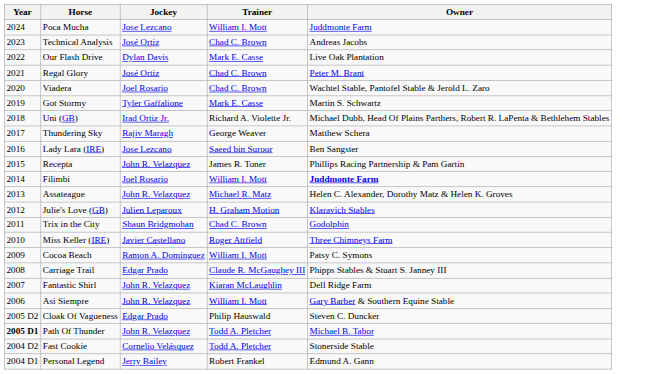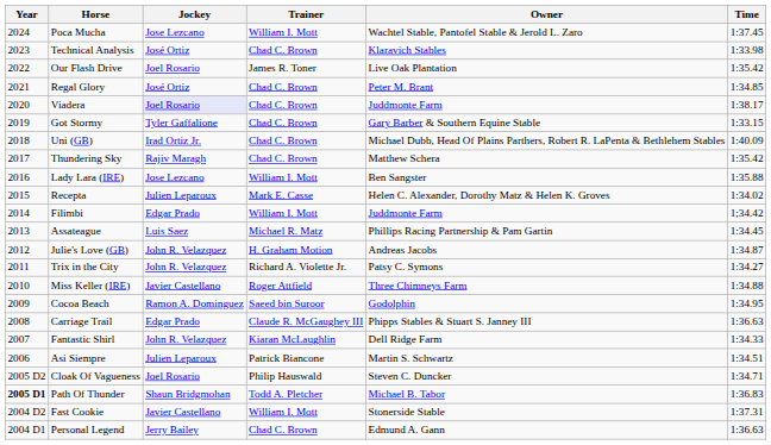+ column: Time | 1:37.45 | 1:33.98 | 1:35.42 | 1:34.85 | 1:38.17 | 1:33.15 | 1:40.09 | 1:35.42 | 1:35.88 | 1:34.02 | 1;34.42 | 1:34.45 | 1:34.87 | 1:34.27 | 1:34.88 | 1:34.95 | 1:36.63 | 1:34.33 | 1:34.51 | 1:34.71 | 1:36.83 | 1:37.31 | 1:36.63
Poca Mucha | Owner: Juddmonte Farm -> Wachtel Stable, Pantofel Stable & Jerold L. Zaro
Technical Analysis | Owner: Andreas Jacobs -> Klaravich Stables
Our Flash Drive | Jockey: Dylan Davis -> Joel Rosario
Our Flash Drive | Trainer: Mark E. Casse -> James R. Toner
Viadera | Jockey: no background -> lavender background
Viadera | Owner: Wachtel Stable, Pantofel Stable & Jerold L. Zaro -> Juddmonte Farm
Got Stormy | Trainer: Mark E. Casse -> Chad C. Brown
Got Stormy | Owner: Martin S. Schwartz -> Gary Barber & Southern Equine Stable
Uni (GB) | Trainer: Richard A. Violette Jr. -> Chad C. Brown
Thundering Sky | Trainer: George Weaver -> Chad C. Brown
Lady Lara (IRE) | Trainer: Saeed bin Suroor -> William I. Mott
Recepta | Jockey: John R. Velazquez -> Julien Leparoux
Recepta | Trainer: James R. Toner -> Mark E. Casse
Recepta | Owner: Phillips Racing Partnership & Pam Gartin -> Helen C. Alexander, Dorothy Matz & Helen K. Groves
Filimbi | Jockey: Joel Rosario -> Edgar Prado
Filimbi | Owner: bold -> normal
Assateague | Jockey: John R. Velazquez -> Luis Saez
Assateague | Owner: Helen C. Alexander, Dorothy Matz & Helen K. Groves -> Phillips Racing Partnership & Pam Gartin
Julie's Love (GB) | Jockey: Julien Leparoux -> John R. Velazquez
Julie's Love (GB) | Owner: Klaravich Stables -> Andreas Jacobs
Trix in the City | Jockey: Shaun Bridgmohan -> John R. Velazquez
Trix in the City | Trainer: Chad C. Brown -> Richard A. Violette Jr.
Trix in the City | Owner: Godolphin -> Patsy C. Symons
Cocoa Beach | Trainer: William I. Mott -> Saeed bin Suroor
Cocoa Beach | Owner: Patsy C. Symons -> Godolphin
Asi Siempre | Jockey: John R. Velazquez -> Julien Leparoux
Asi Siempre | Trainer: William I. Mott -> Patrick Biancone
Asi Siempre | Owner: Gary Barber & Southern Equine Stable -> Martin S. Schwartz
Cloak Of Vagueness | Jockey: Edgar Prado -> Joel Rosario
Path Of Thunder | Jockey: John R. Velazquez -> Shaun Bridgmohan
Fast Cookie | Jockey: Cornelio Velásquez -> Javier Castellano
Fast Cookie | Trainer: Todd A. Pletcher -> William I. Mott
Personal Legend | Trainer: Robert Frankel -> Chad C. Brown
